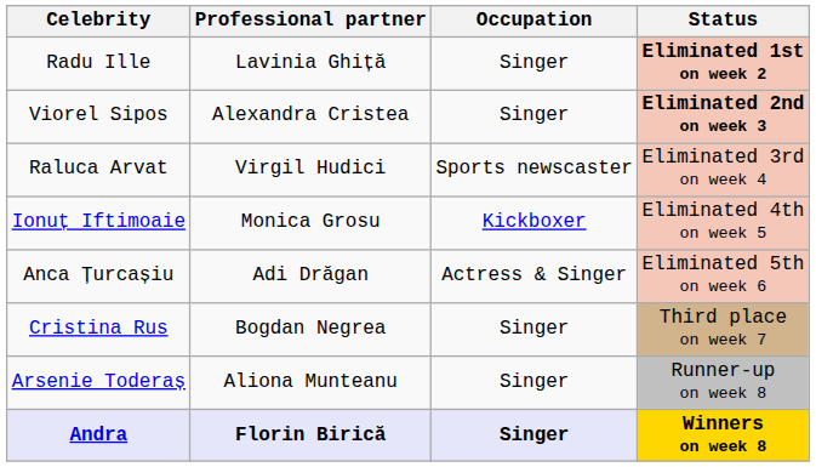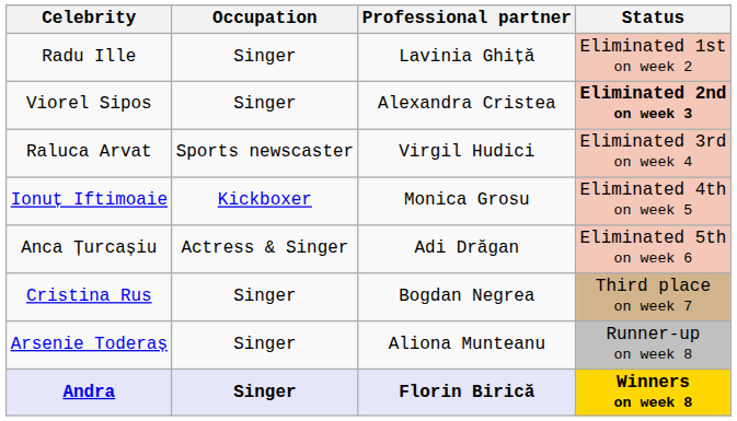columns swapped: Occupation <-> Professional partner
Radu Ille | Status: bold -> normal
